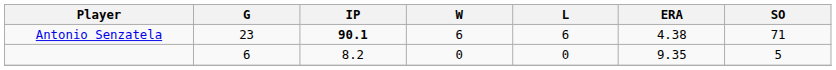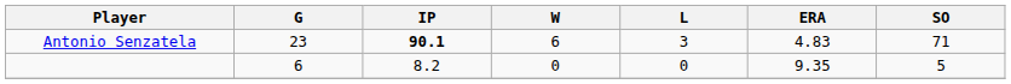Antonio Senzatela | L: 6 -> 3
Antonio Senzatela | ERA: 4.38 -> 4.83
